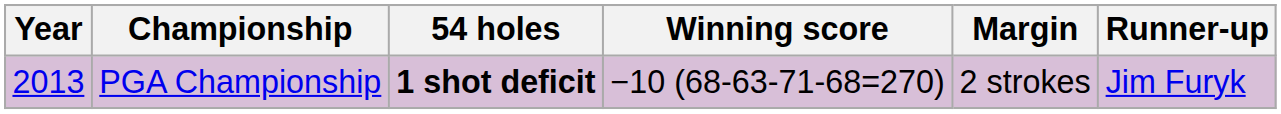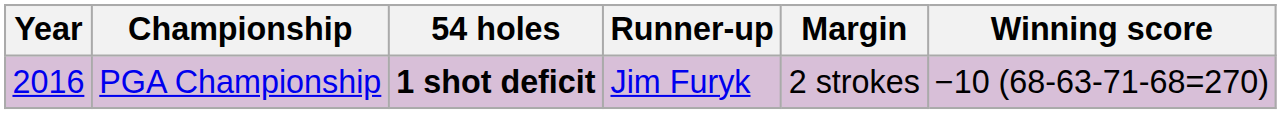columns swapped: Winning score <-> Runner-up
PGA Championship | Year: 2013 -> 2016
